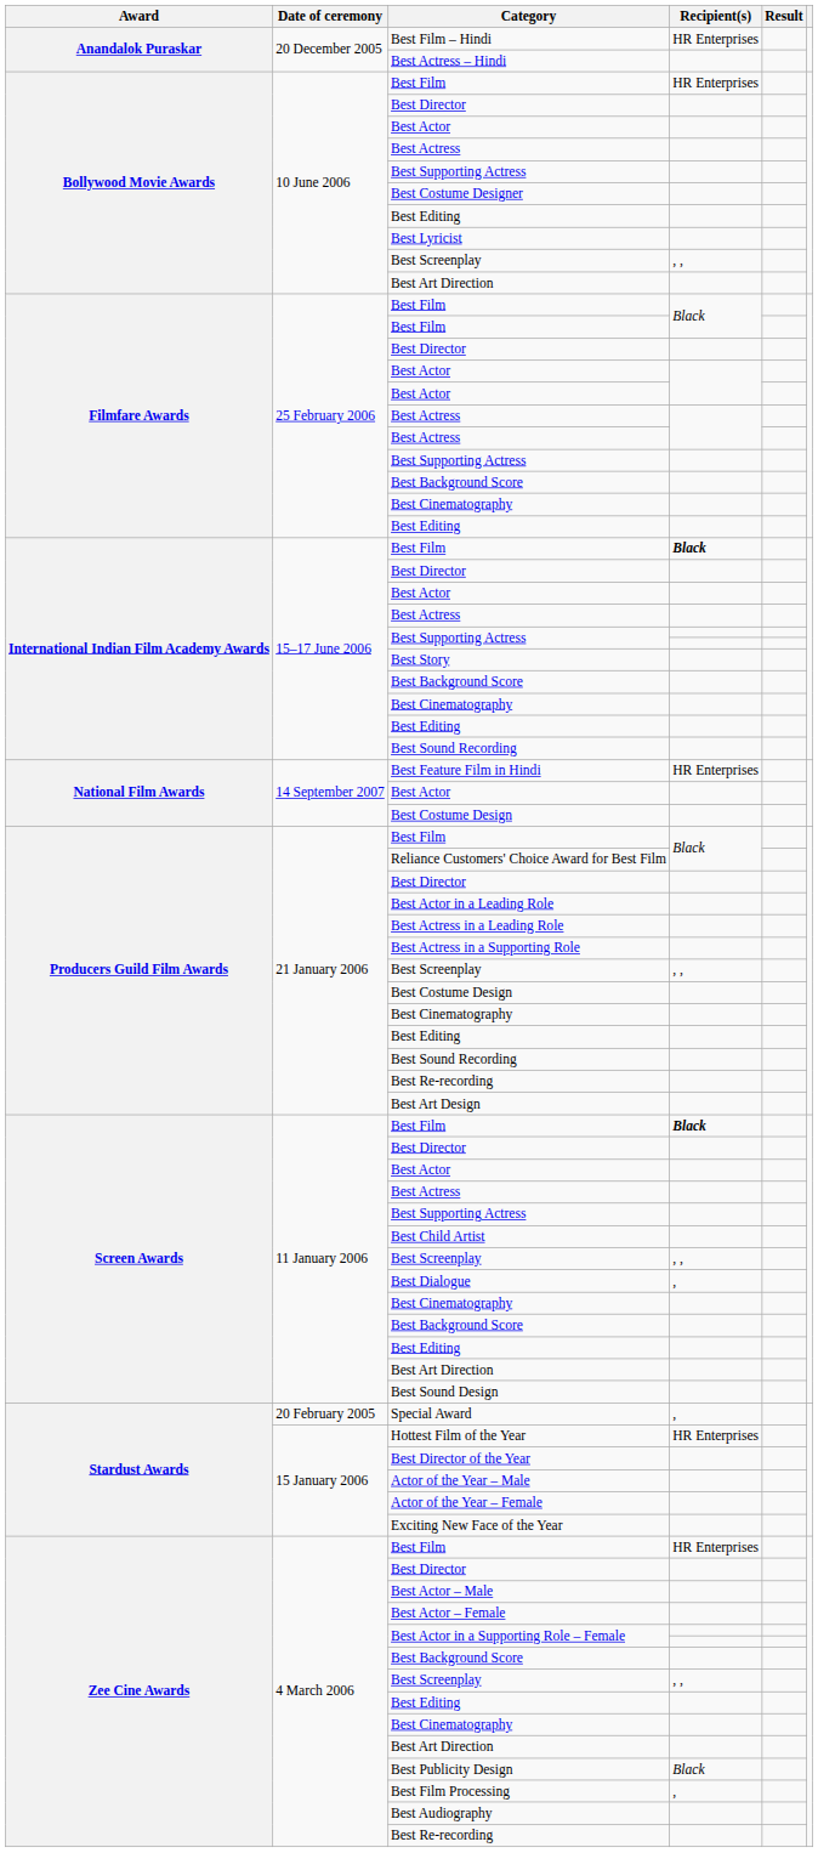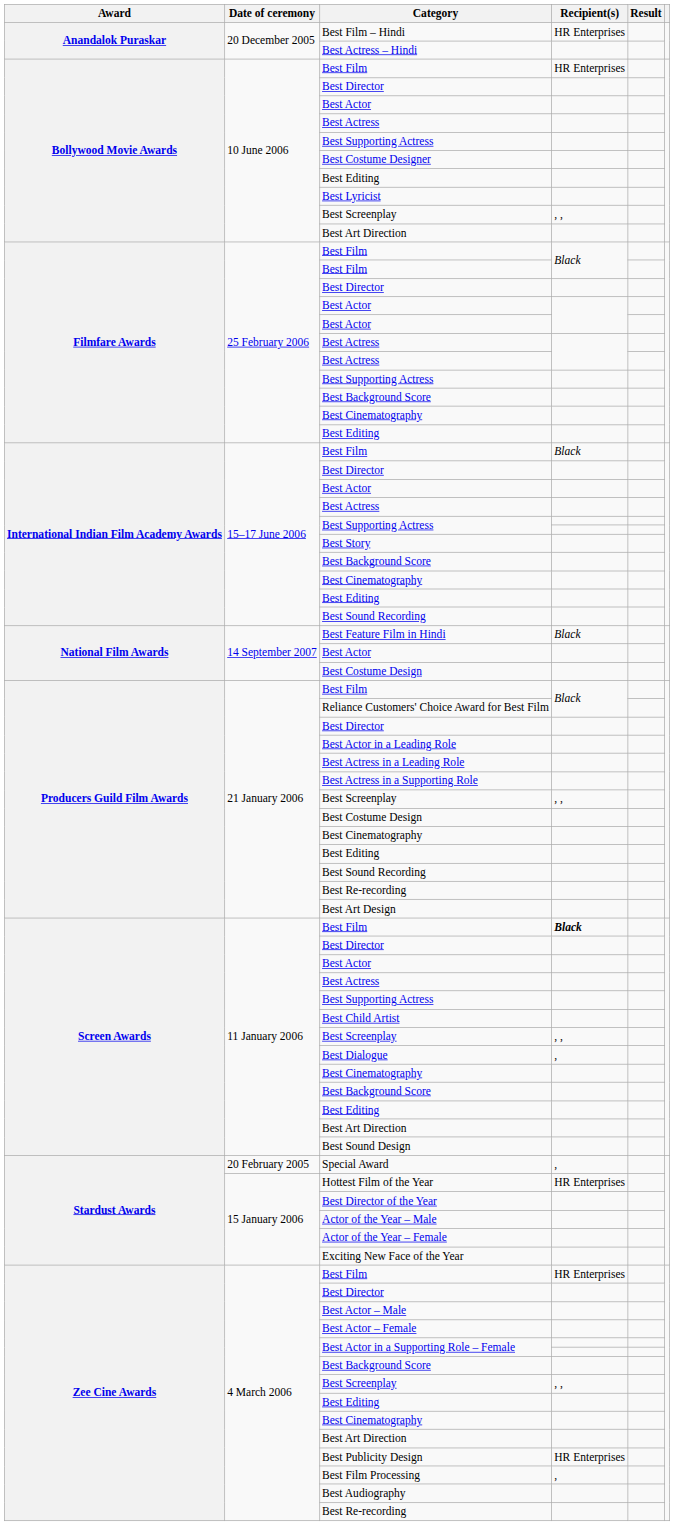15–17 June 2006 / Best Film | Recipient(s): bold -> normal
Best Feature Film in Hindi | Recipient(s): HR Enterprises -> Black
Best Publicity Design | Recipient(s): Black -> HR Enterprises
